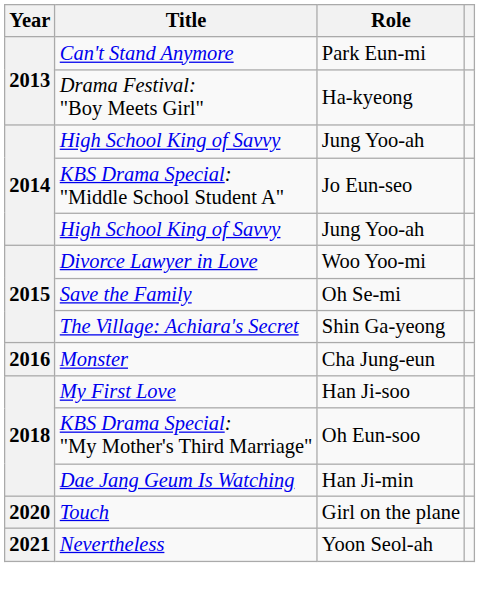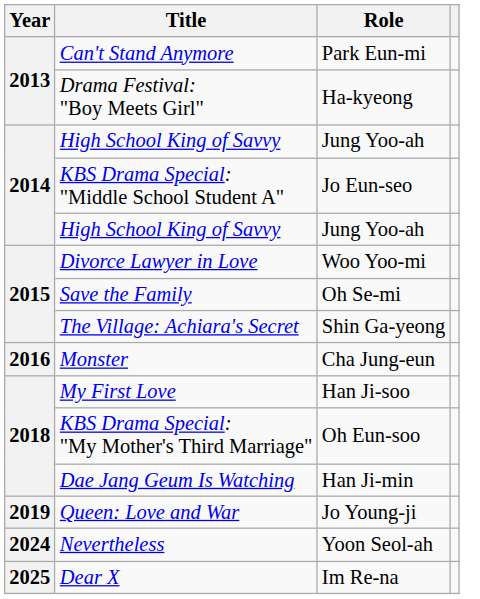+ row: 2019 | Queen: Love and War | Jo Young-ji
- row: 2020 | Touch | Girl on the plane
Nevertheless | Year: 2021 -> 2024
+ row: 2025 | Dear X | Im Re-na
